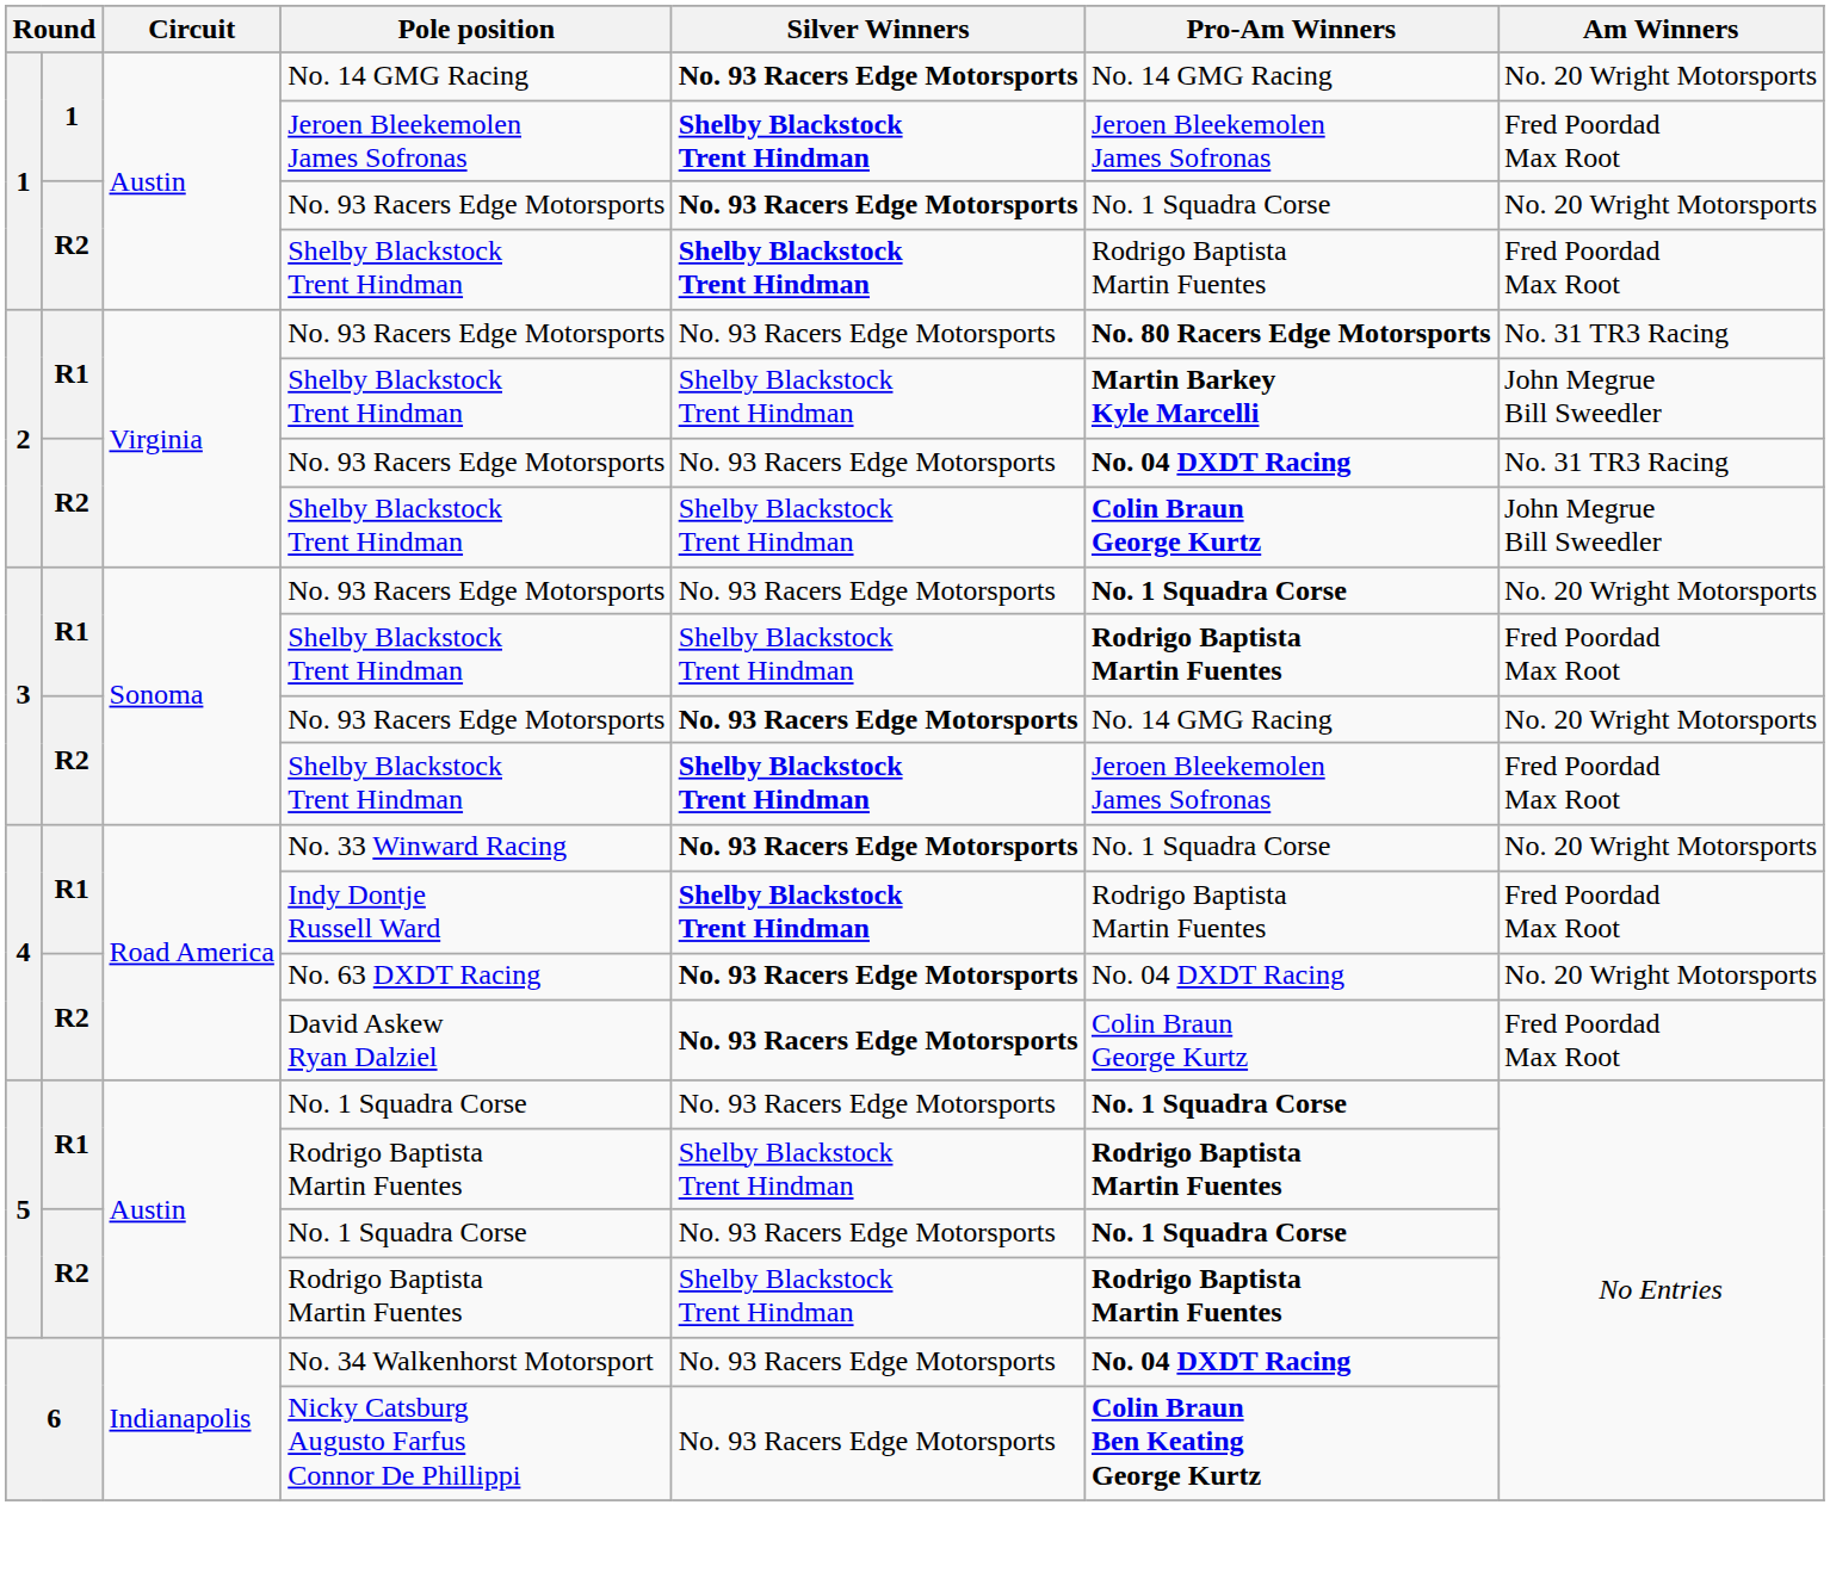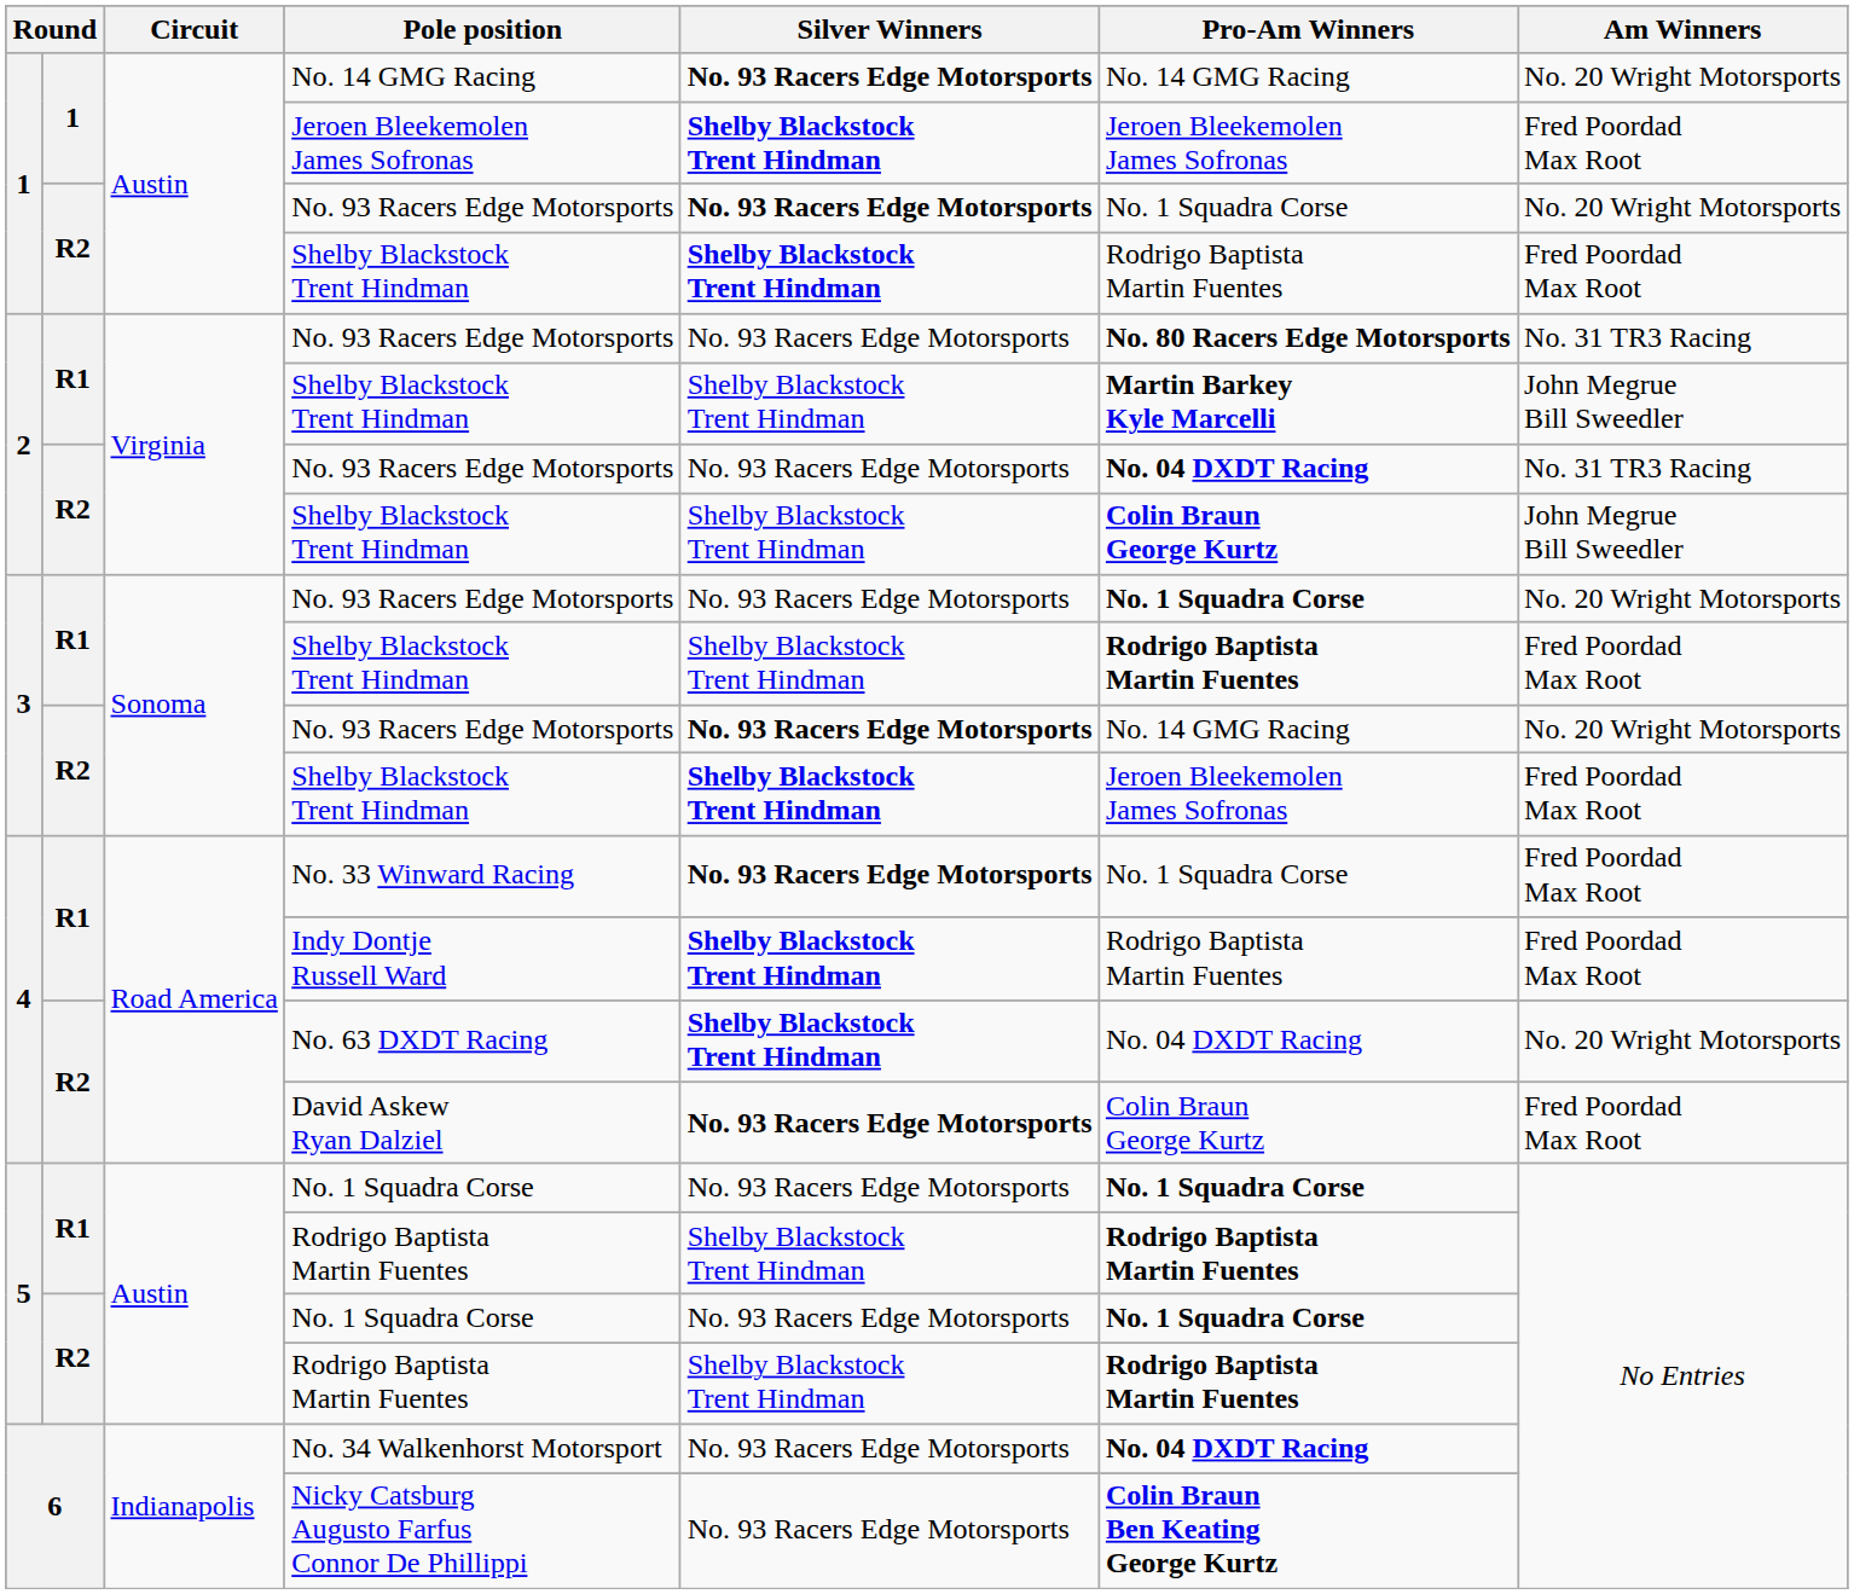No. 33 Winward Racing | Am Winners: No. 20 Wright Motorsports -> Fred Poordad Max Root
No. 63 DXDT Racing | Silver Winners: No. 93 Racers Edge Motorsports -> Shelby Blackstock Trent Hindman
